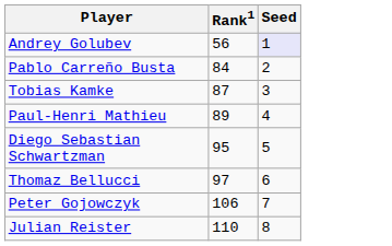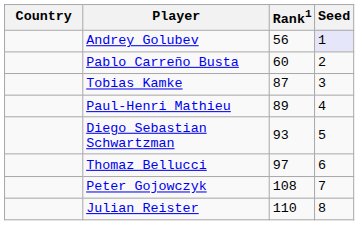+ column: Country
Pablo Carreño Busta | Rank1: 84 -> 60
Diego Sebastian Schwartzman | Rank1: 95 -> 93
Peter Gojowczyk | Rank1: 106 -> 108
